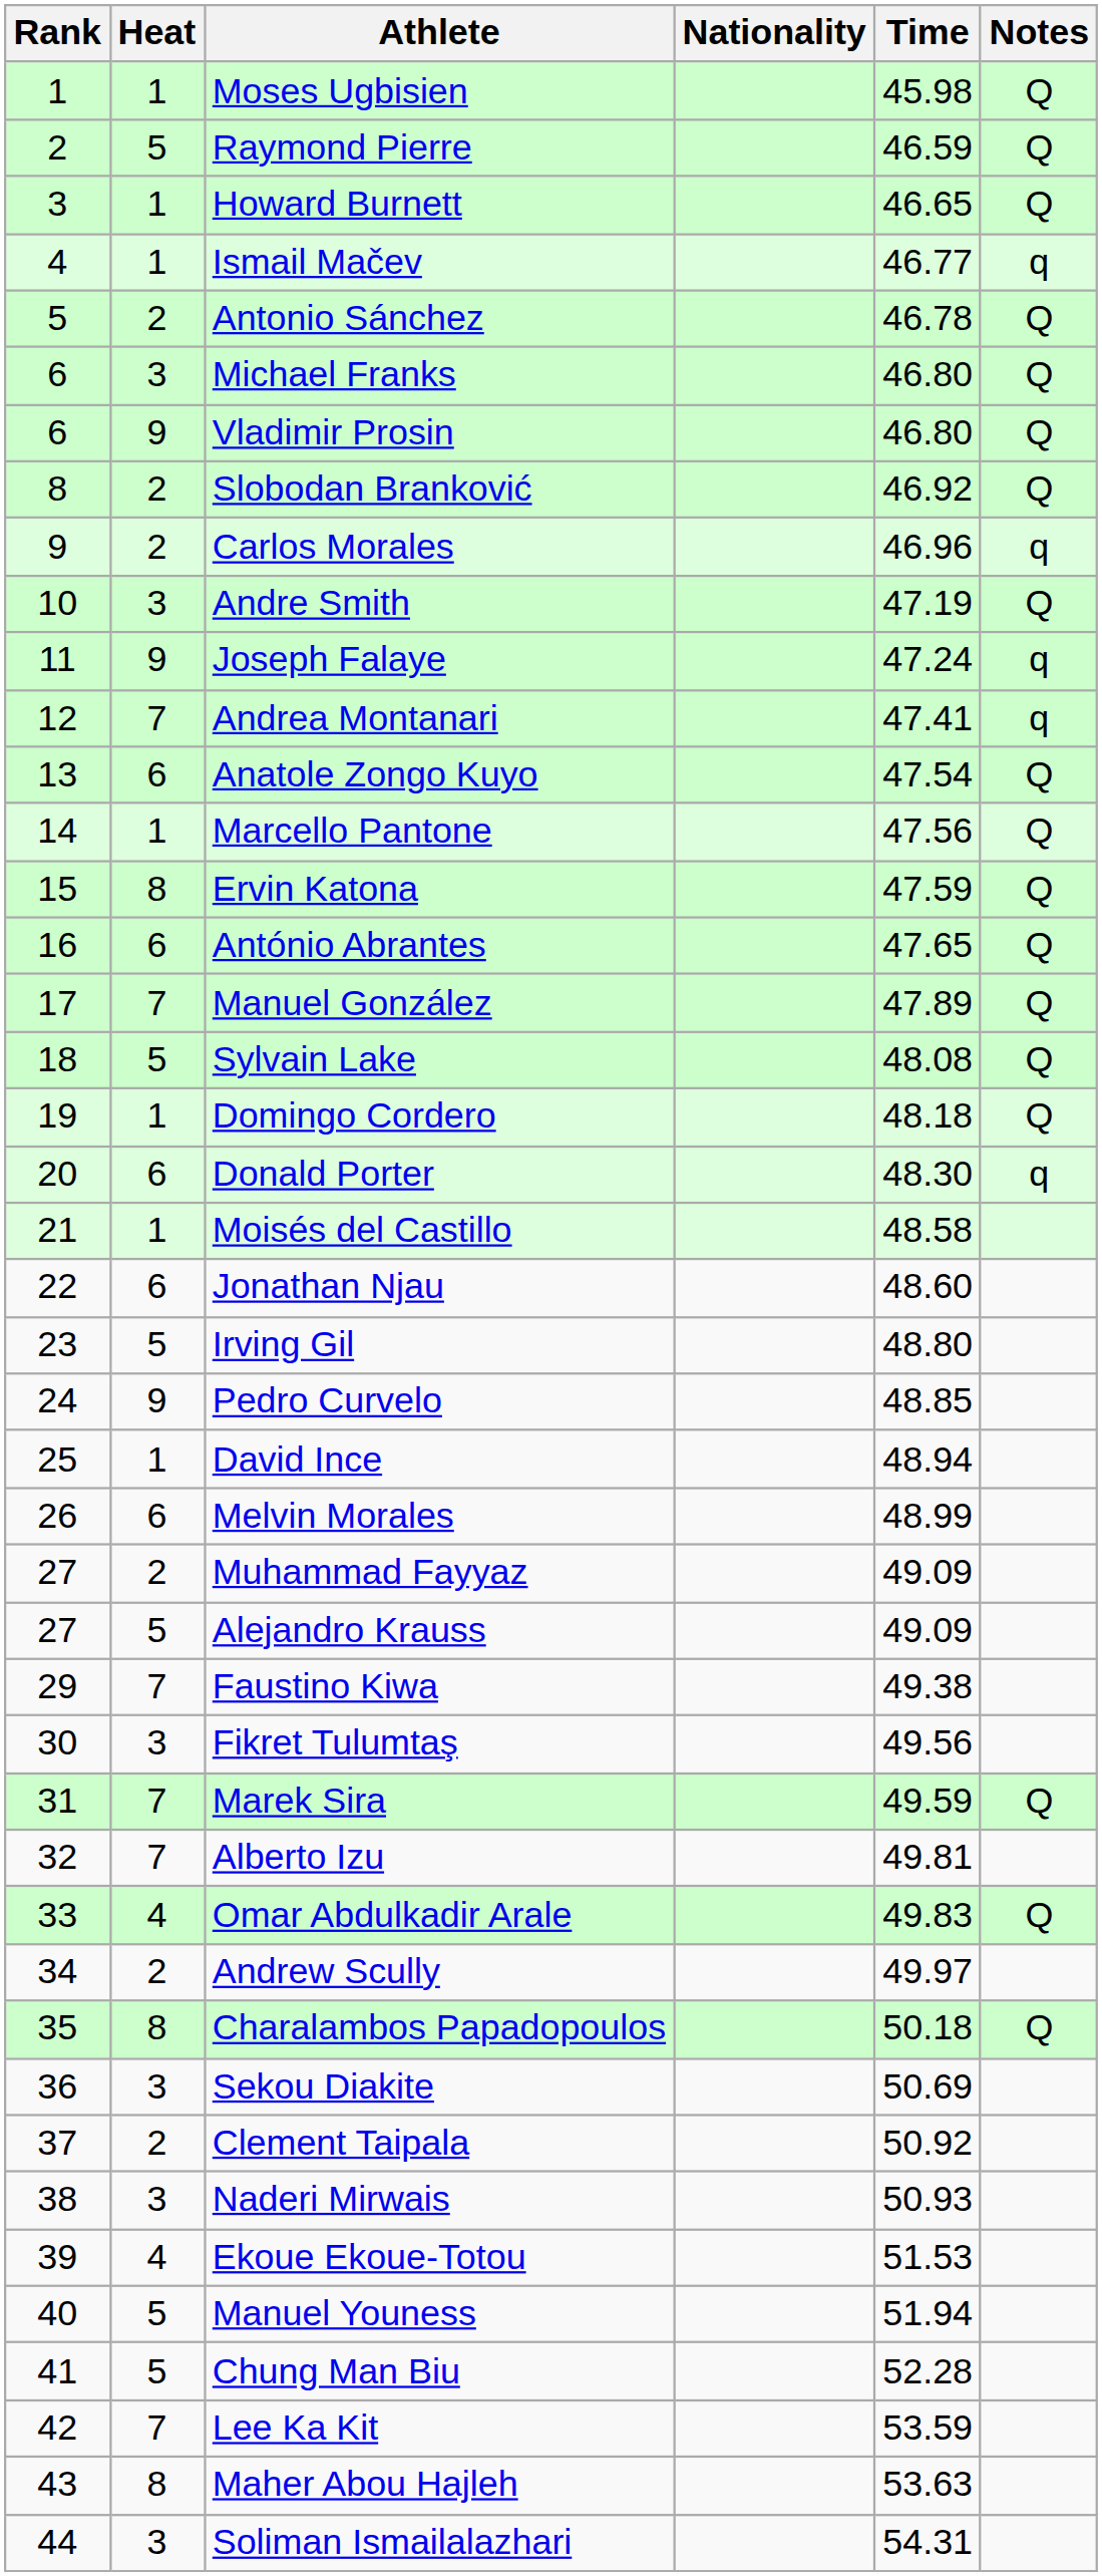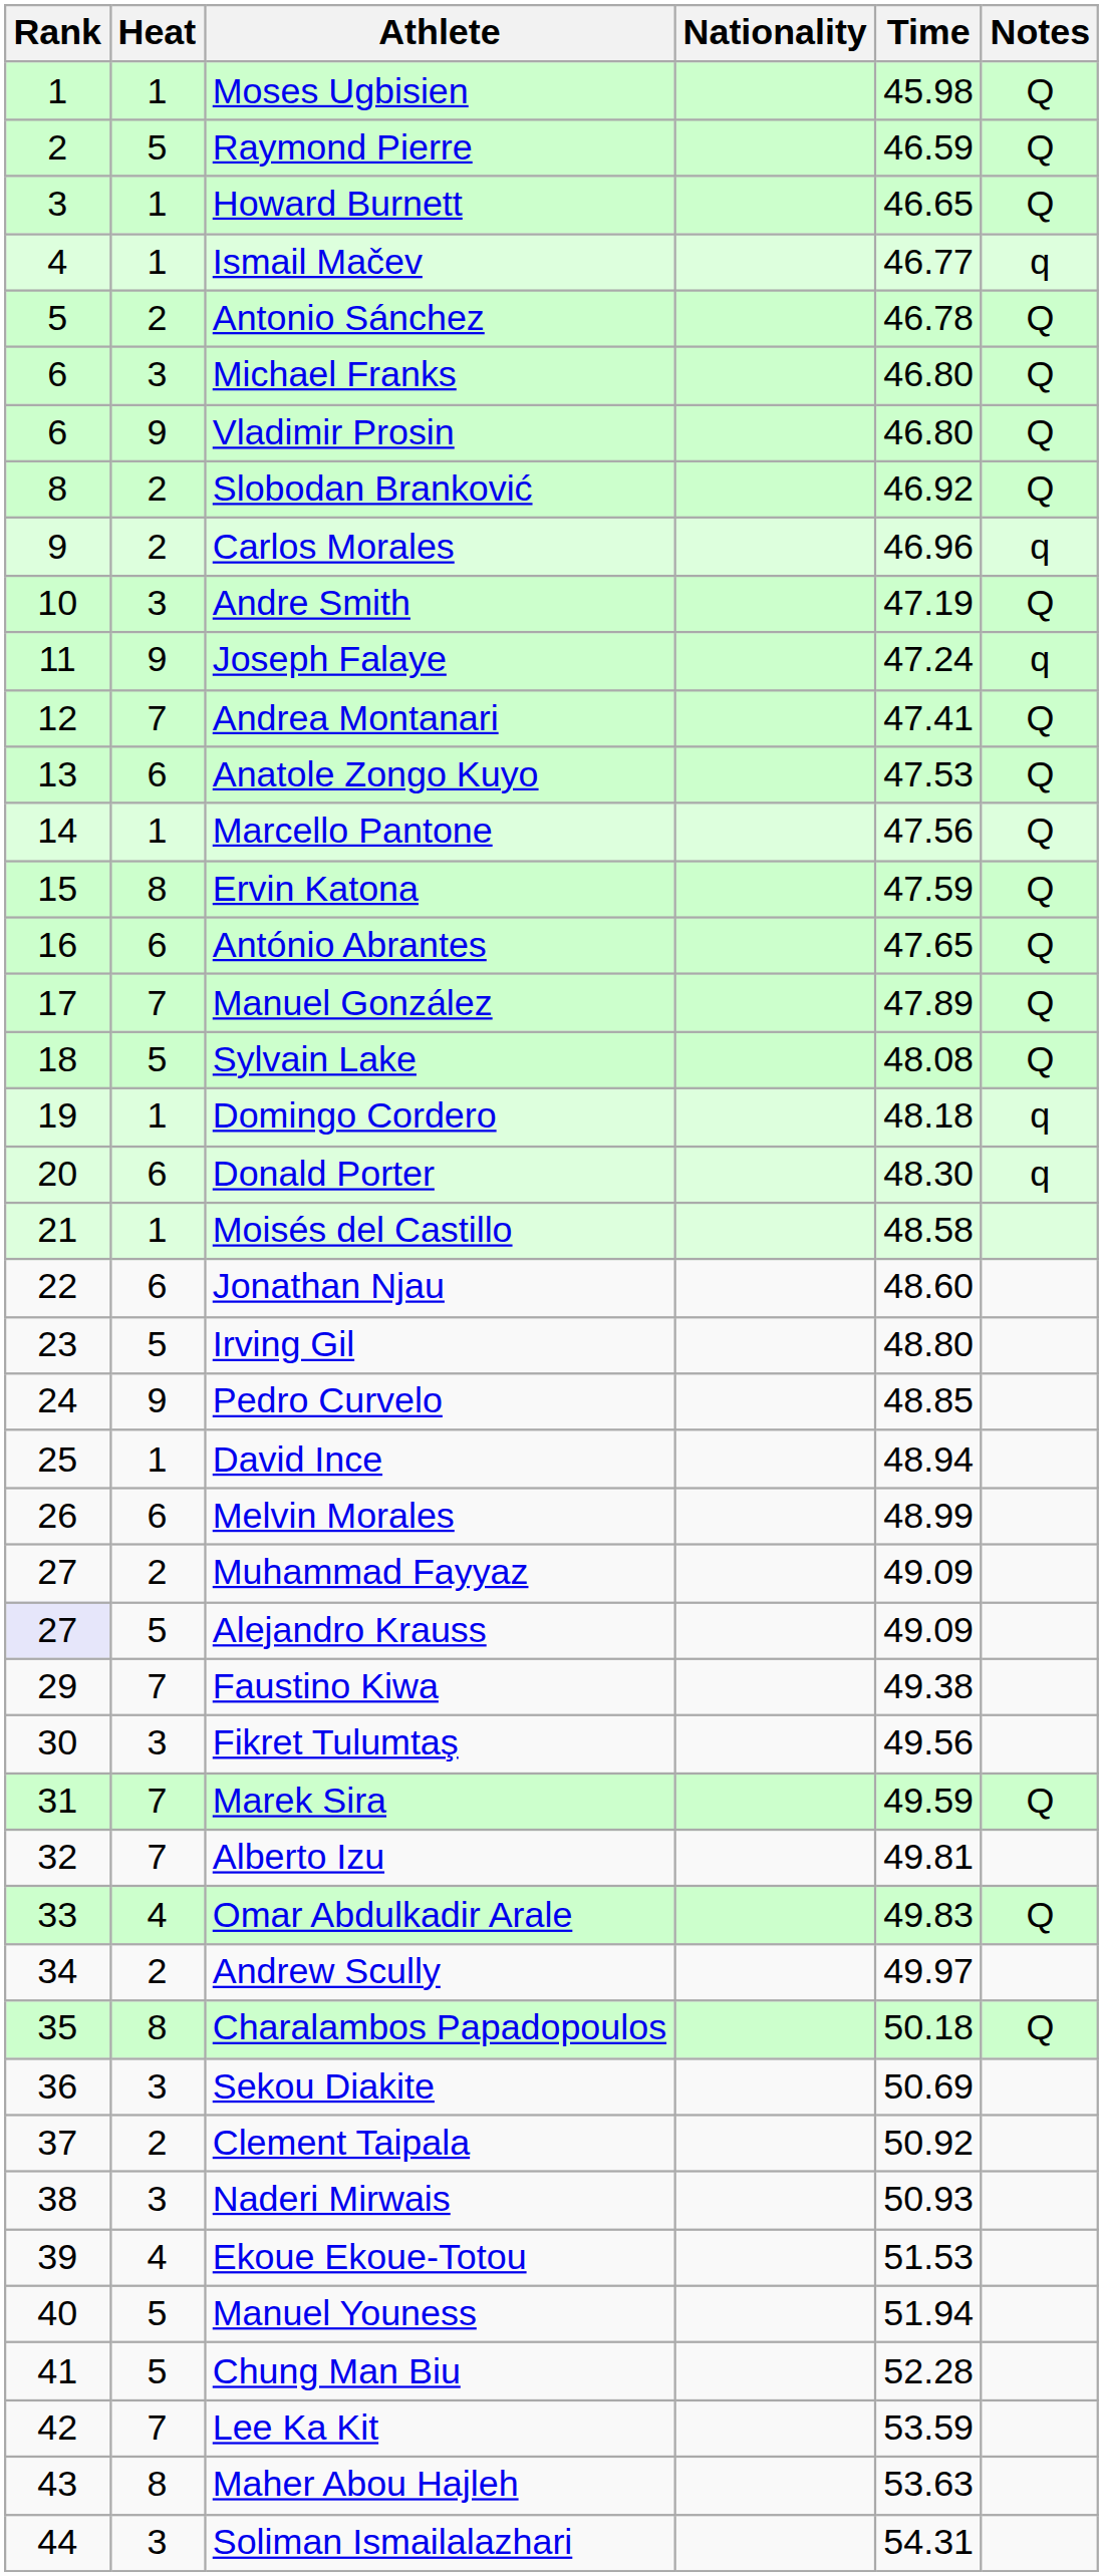Andrea Montanari | Notes: q -> Q
Anatole Zongo Kuyo | Time: 47.54 -> 47.53
Domingo Cordero | Notes: Q -> q
Alejandro Krauss | Rank: no background -> lavender background
